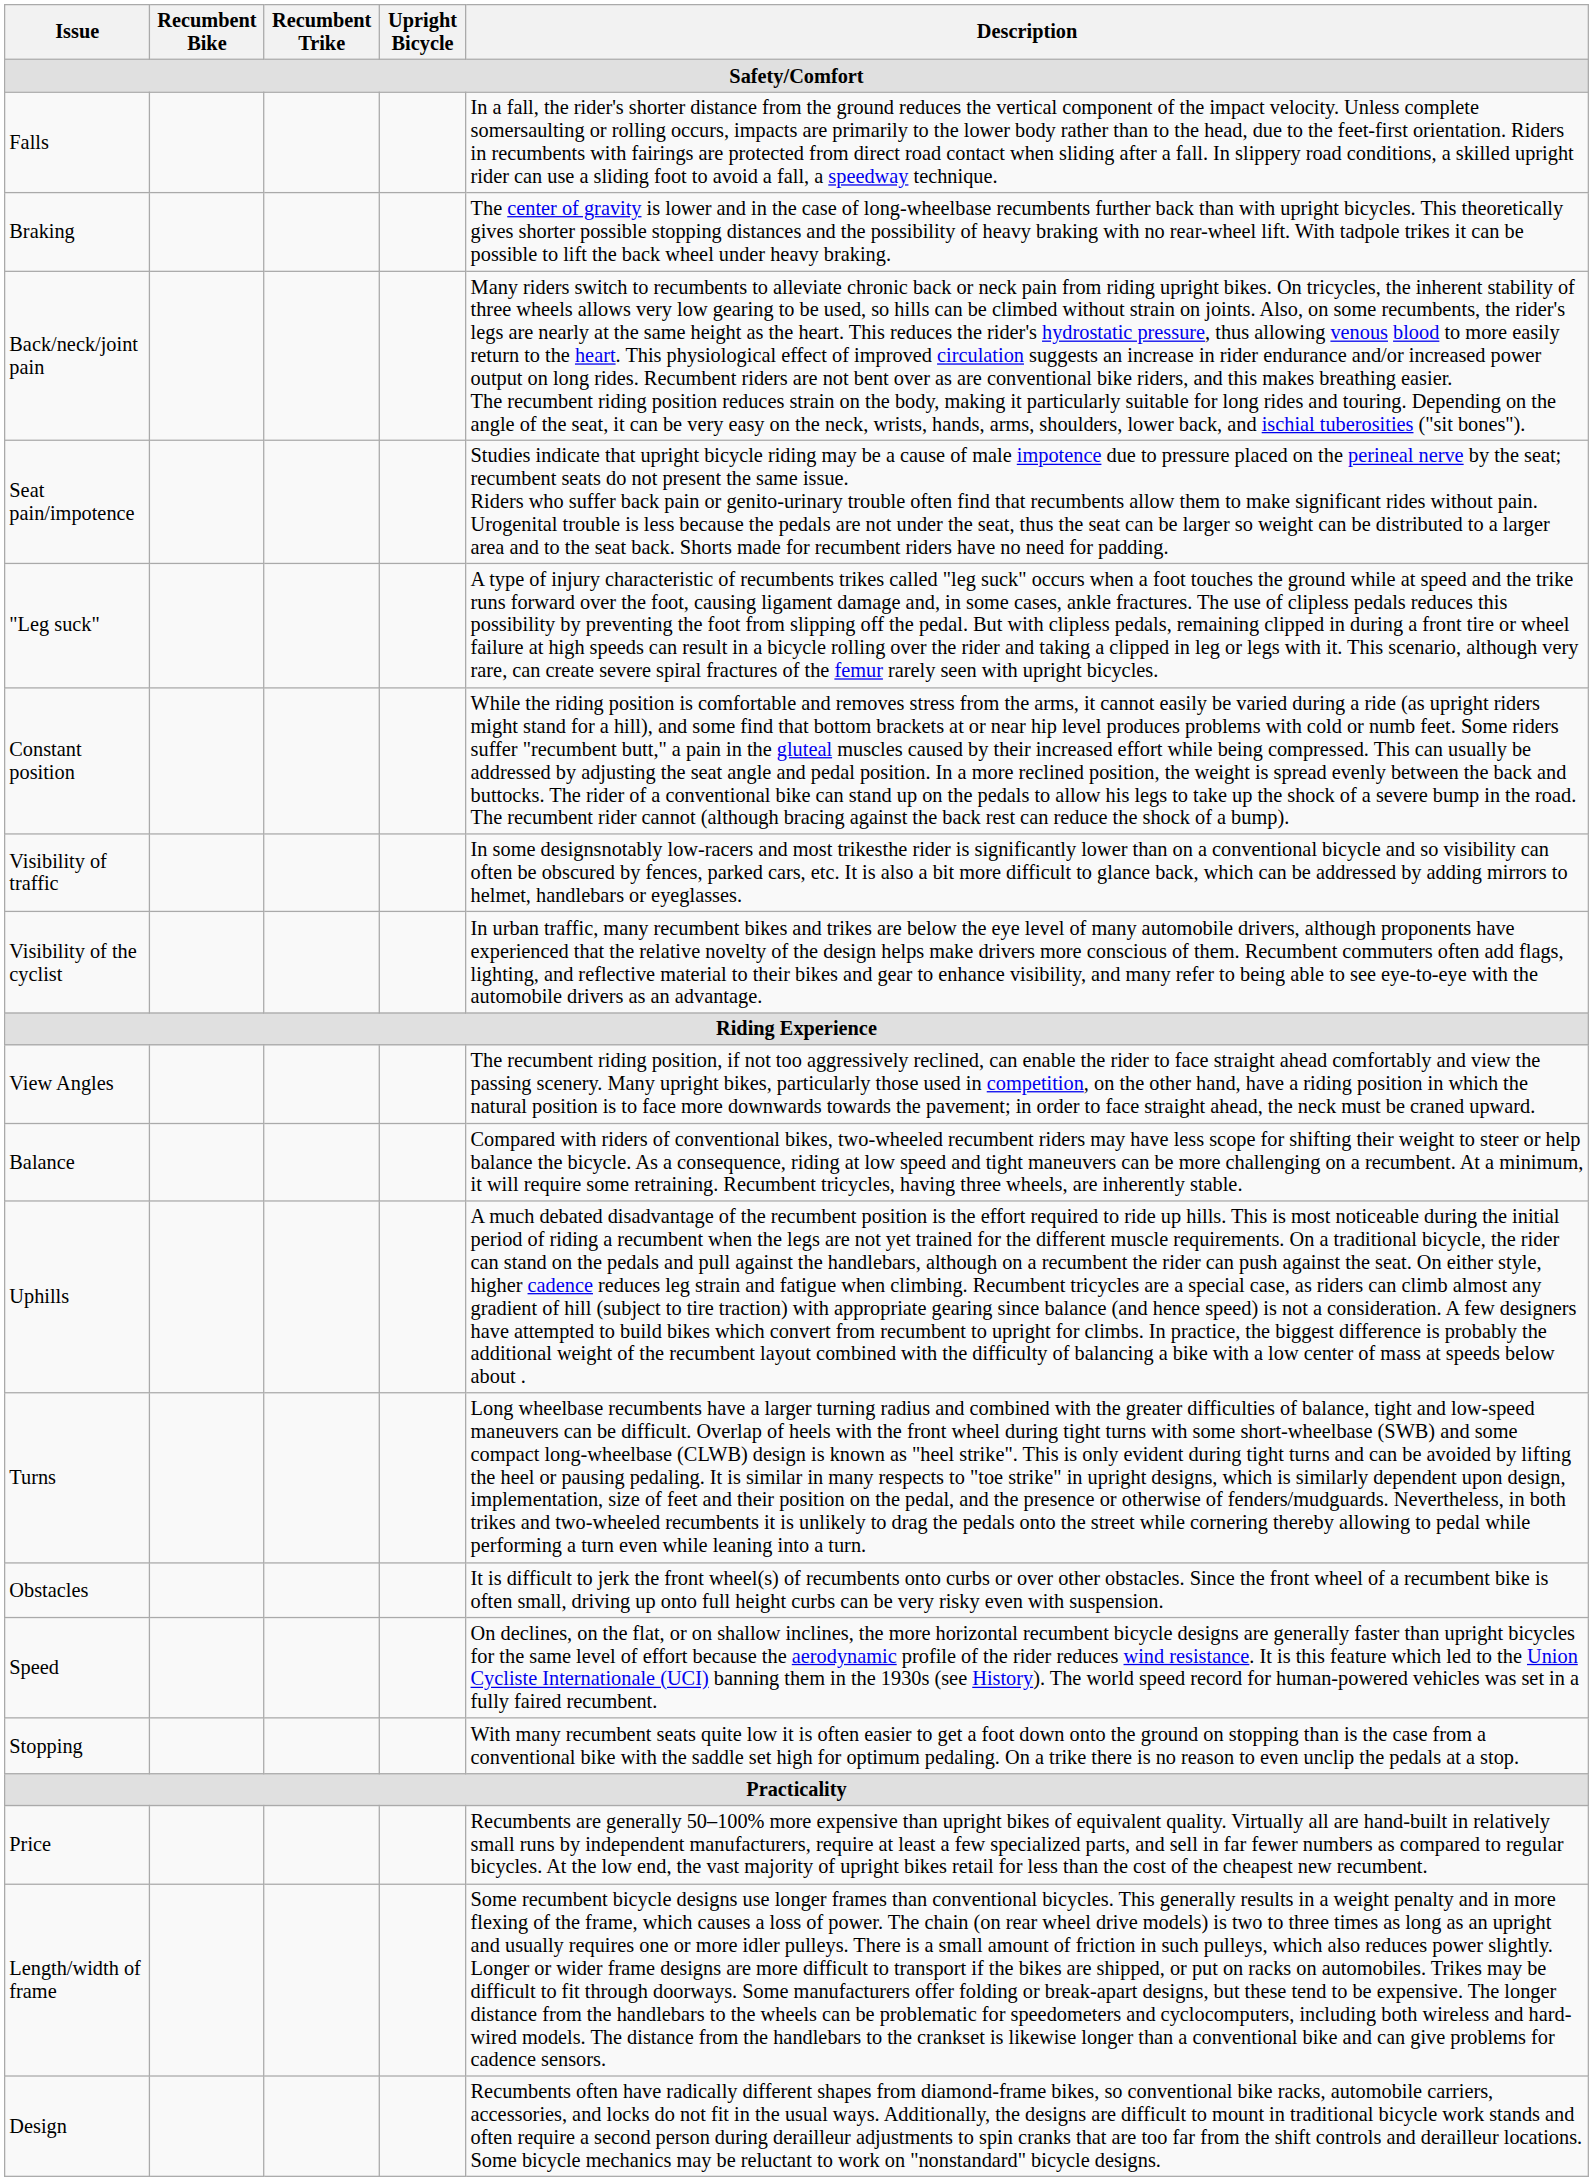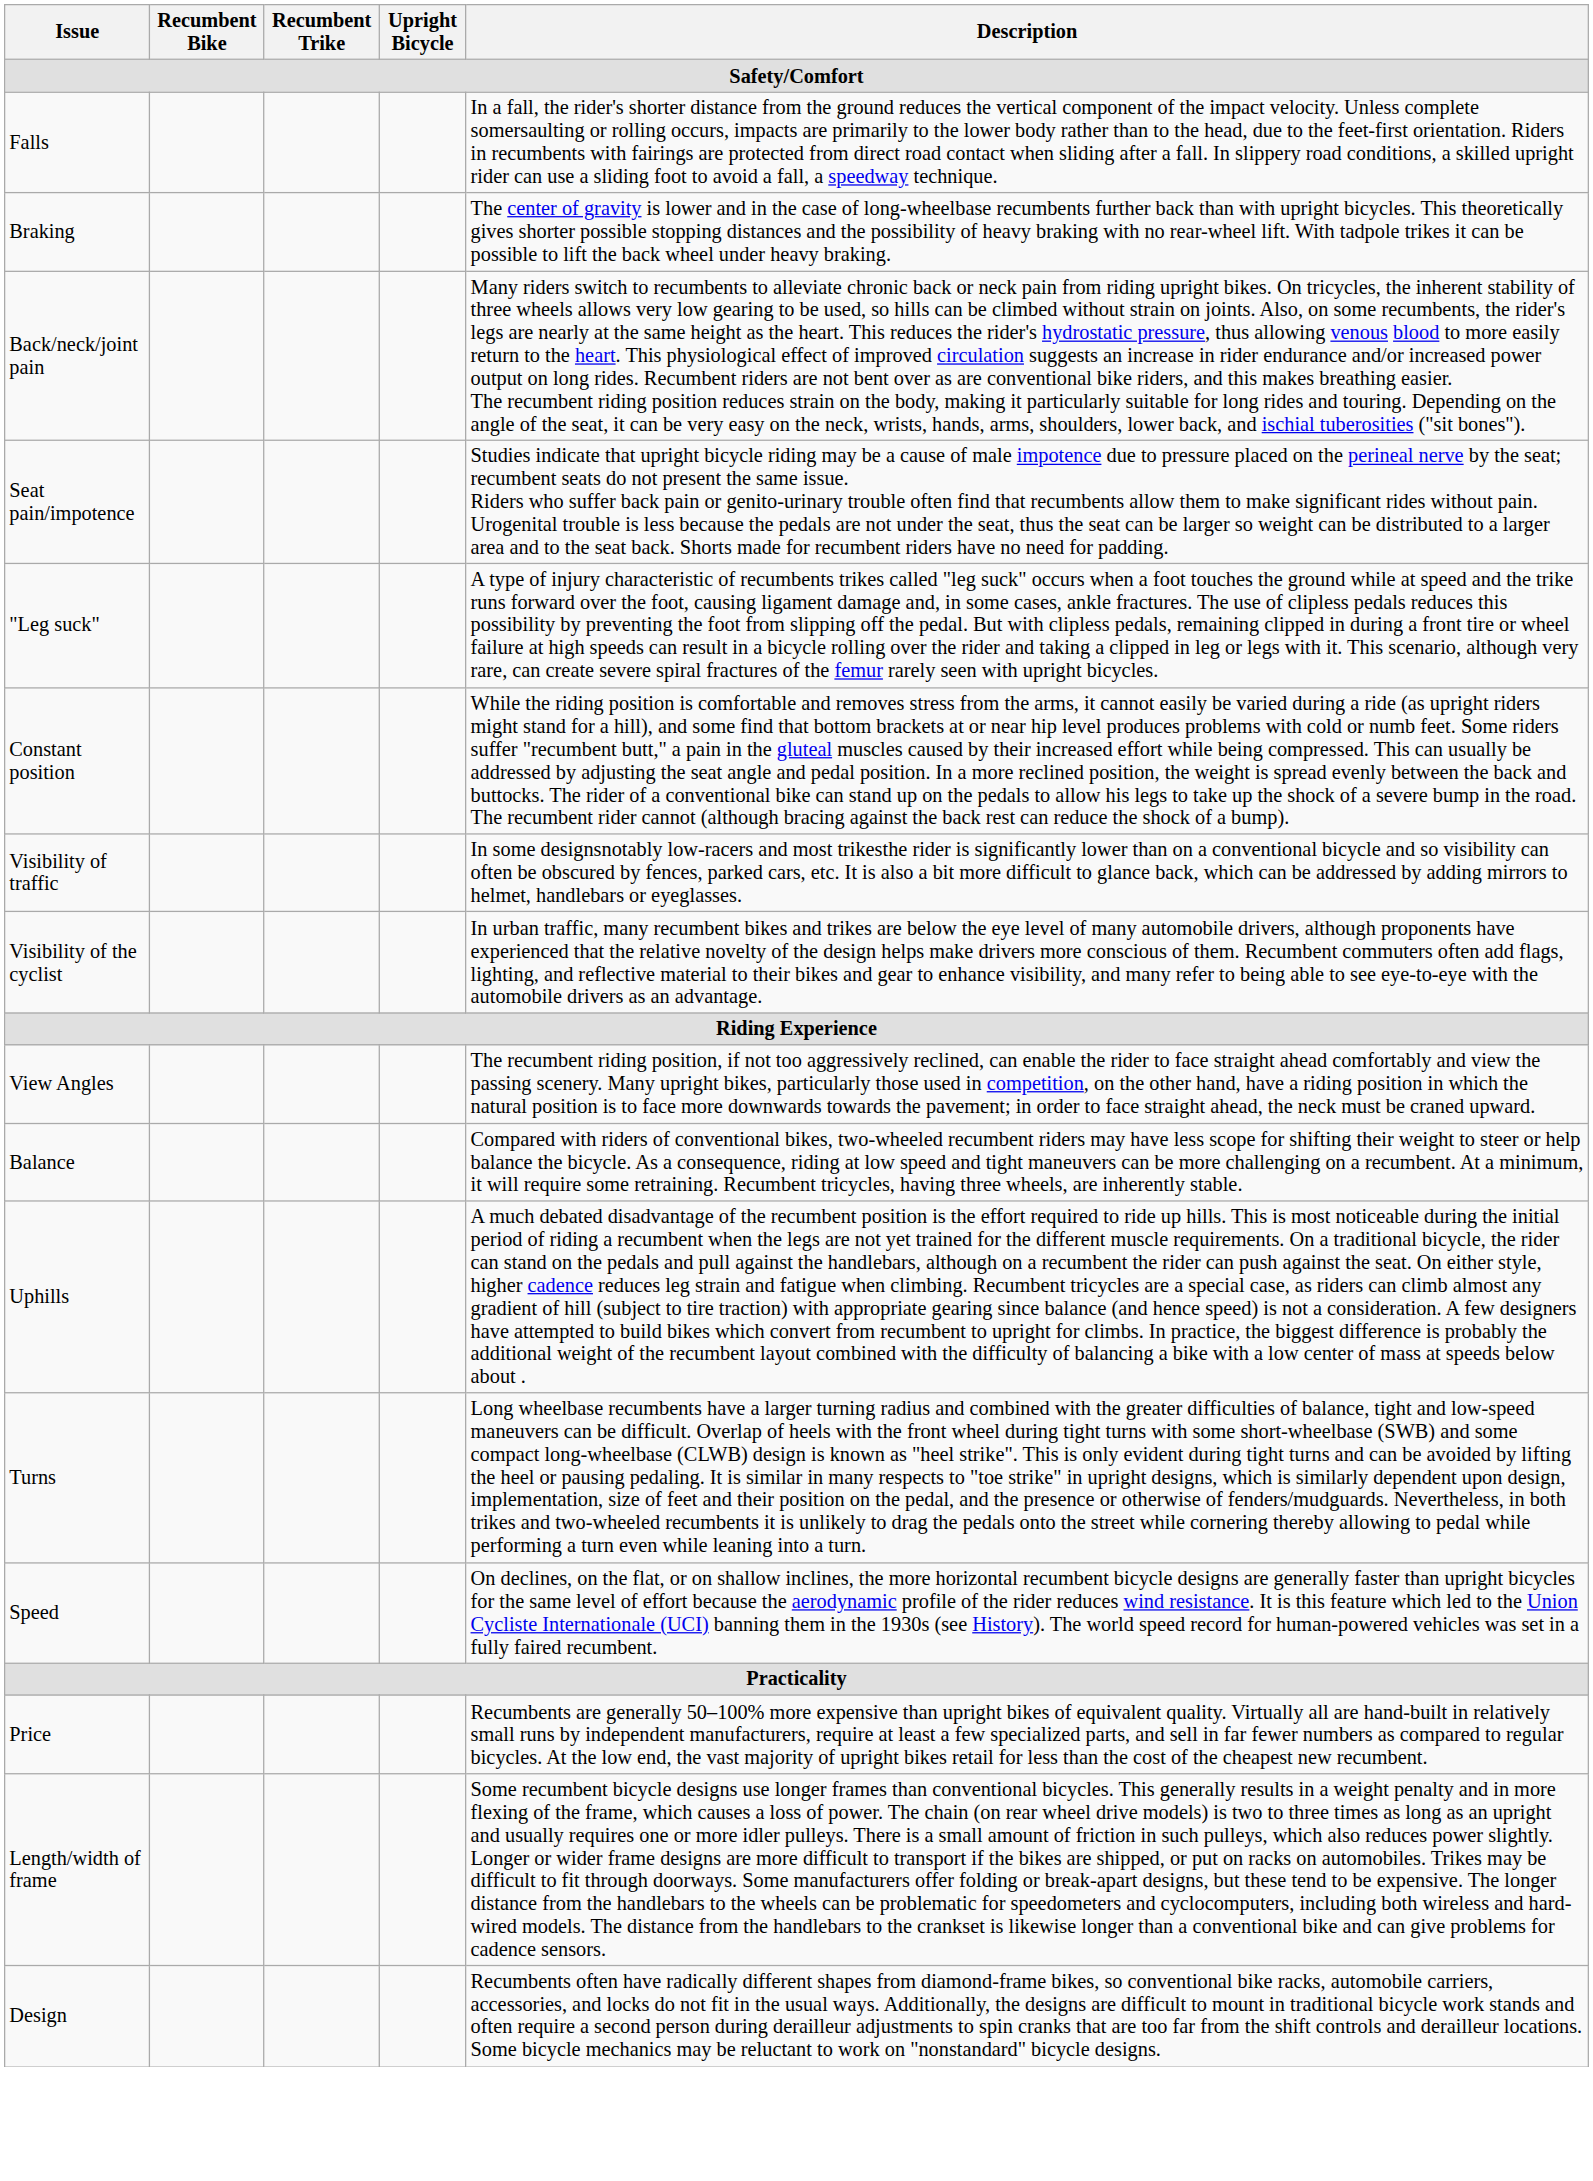- row: Obstacles | It is difficult to jerk the front wheel(s) of recumbents onto curbs or over other obstacles. Since the front wheel of a recumbent bike is often small, driving up onto full height curbs can be very risky even with suspension.
- row: Stopping | With many recumbent seats quite low it is often easier to get a foot down onto the ground on stopping than is the case from a conventional bike with the saddle set high for optimum pedaling. On a trike there is no reason to even unclip the pedals at a stop.
